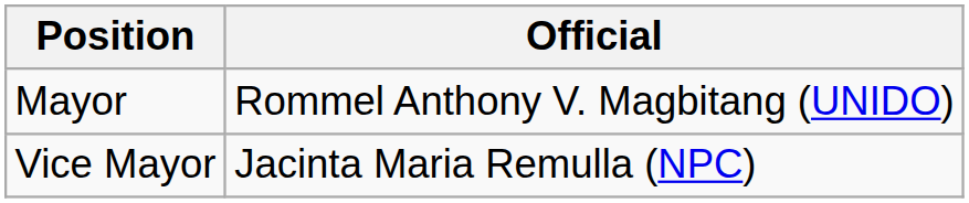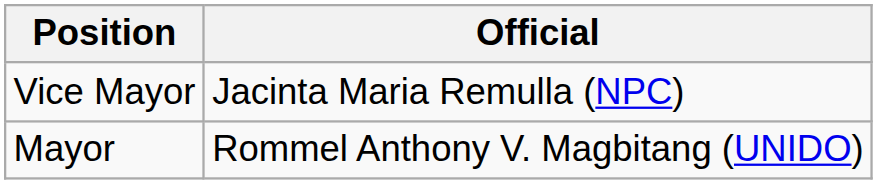rows swapped: Mayor <-> Vice Mayor
